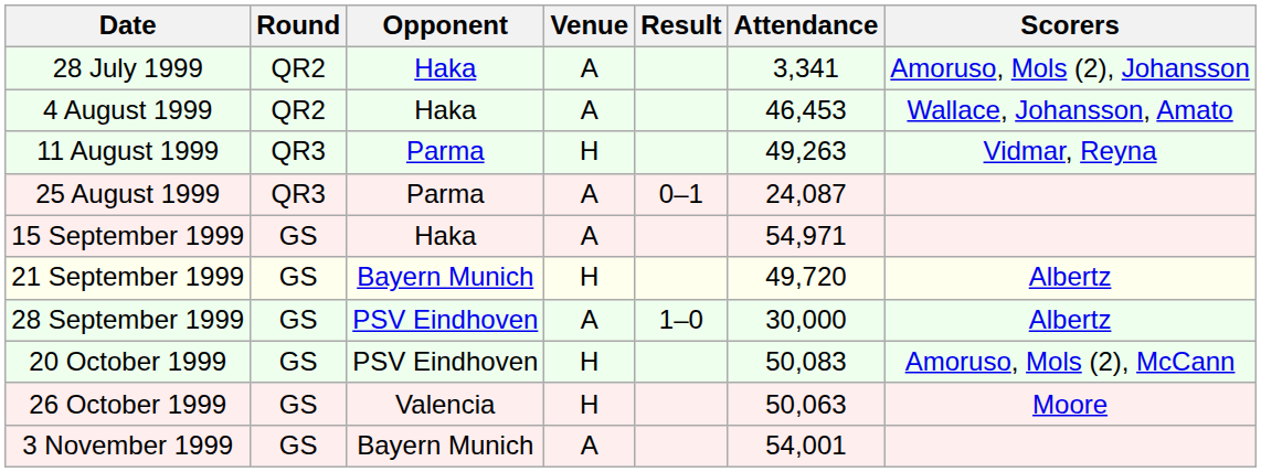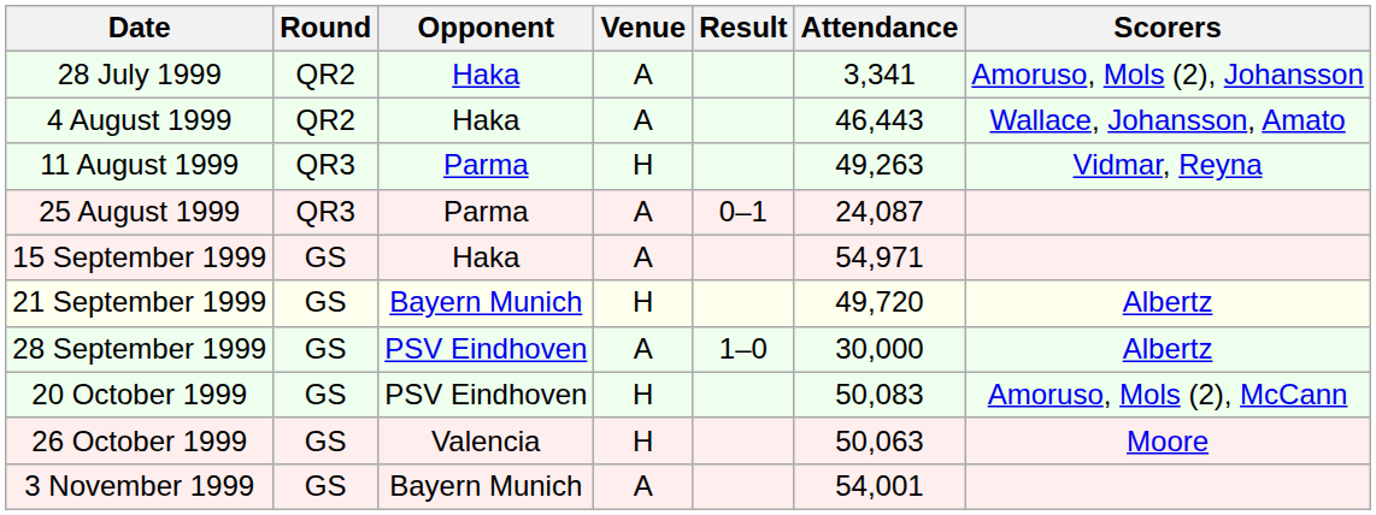4 August 1999 | Attendance: 46,453 -> 46,443
